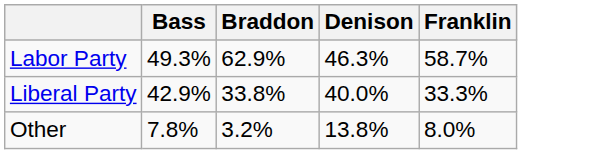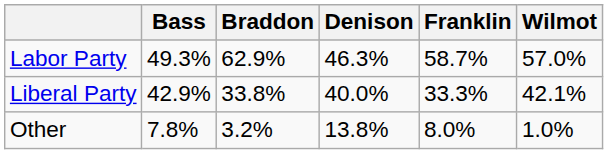+ column: Wilmot | 57.0% | 42.1% | 1.0%
